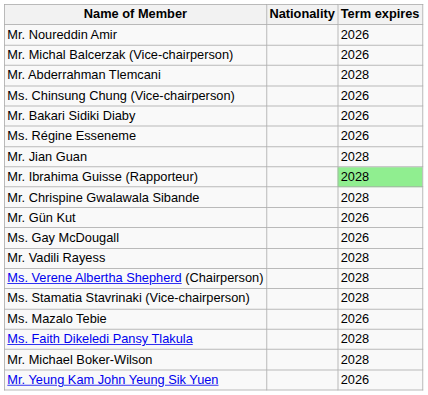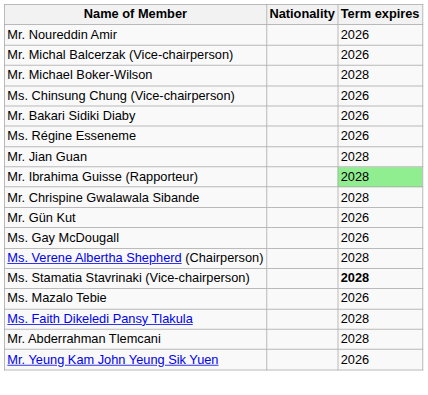rows swapped: Mr. Michael Boker-Wilson <-> Mr. Abderrahman Tlemcani
- row: Mr. Vadili Rayess | 2028
Ms. Stamatia Stavrinaki (Vice-chairperson) | Term expires: normal -> bold
